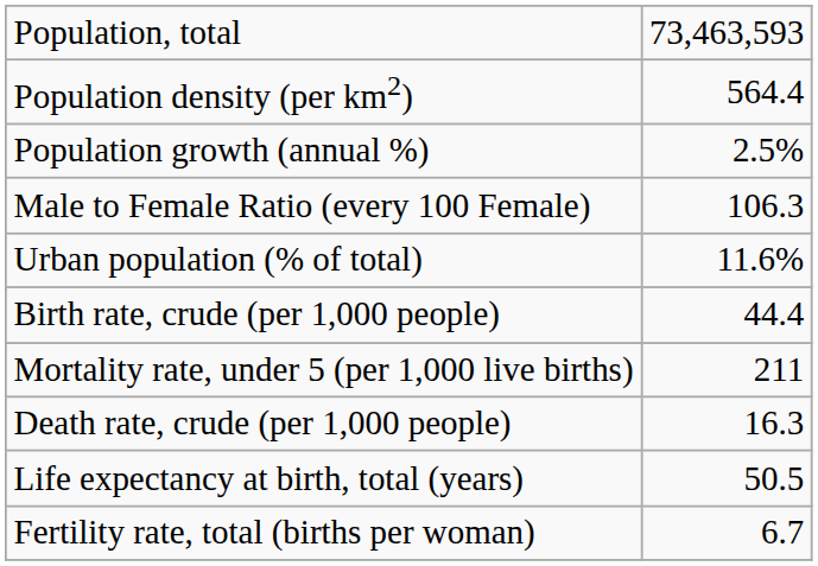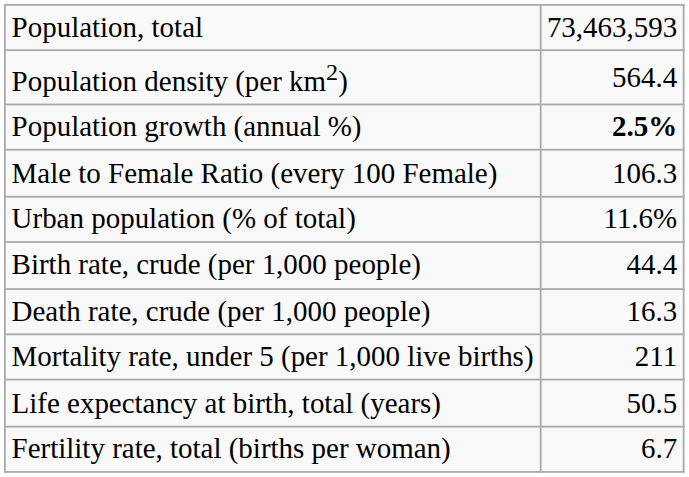Population growth (annual %) | column 2: normal -> bold
rows swapped: Death rate, crude (per 1,000 people) <-> Mortality rate, under 5 (per 1,000 live births)
